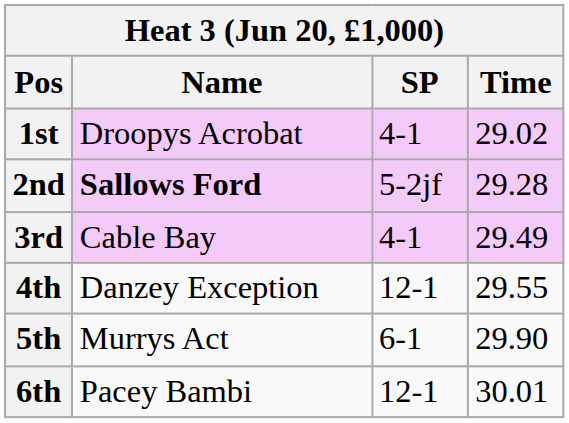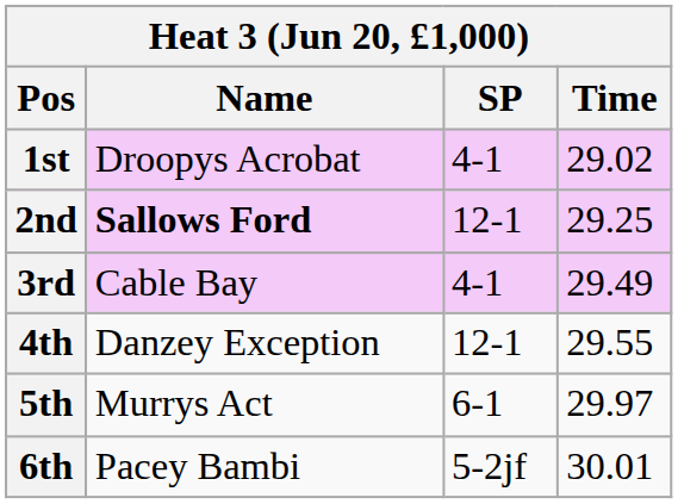2nd | SP: 5-2jf -> 12-1
2nd | Time: 29.28 -> 29.25
5th | Time: 29.90 -> 29.97
6th | SP: 12-1 -> 5-2jf
